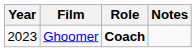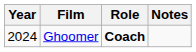Ghoomer | Year: 2023 -> 2024
